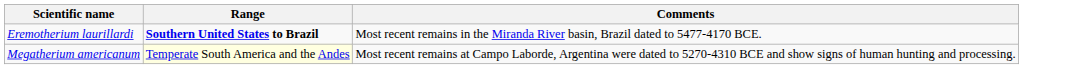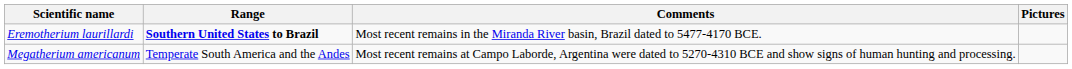+ column: Pictures
Megatherium americanum | Range: lightyellow background -> no background
